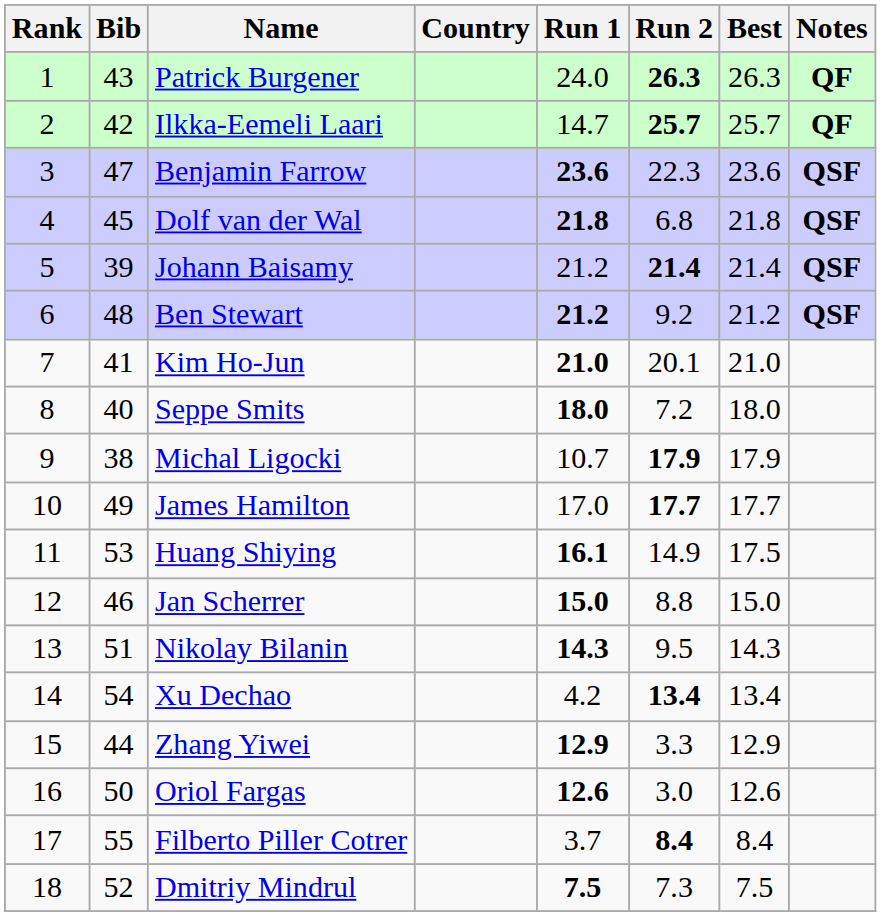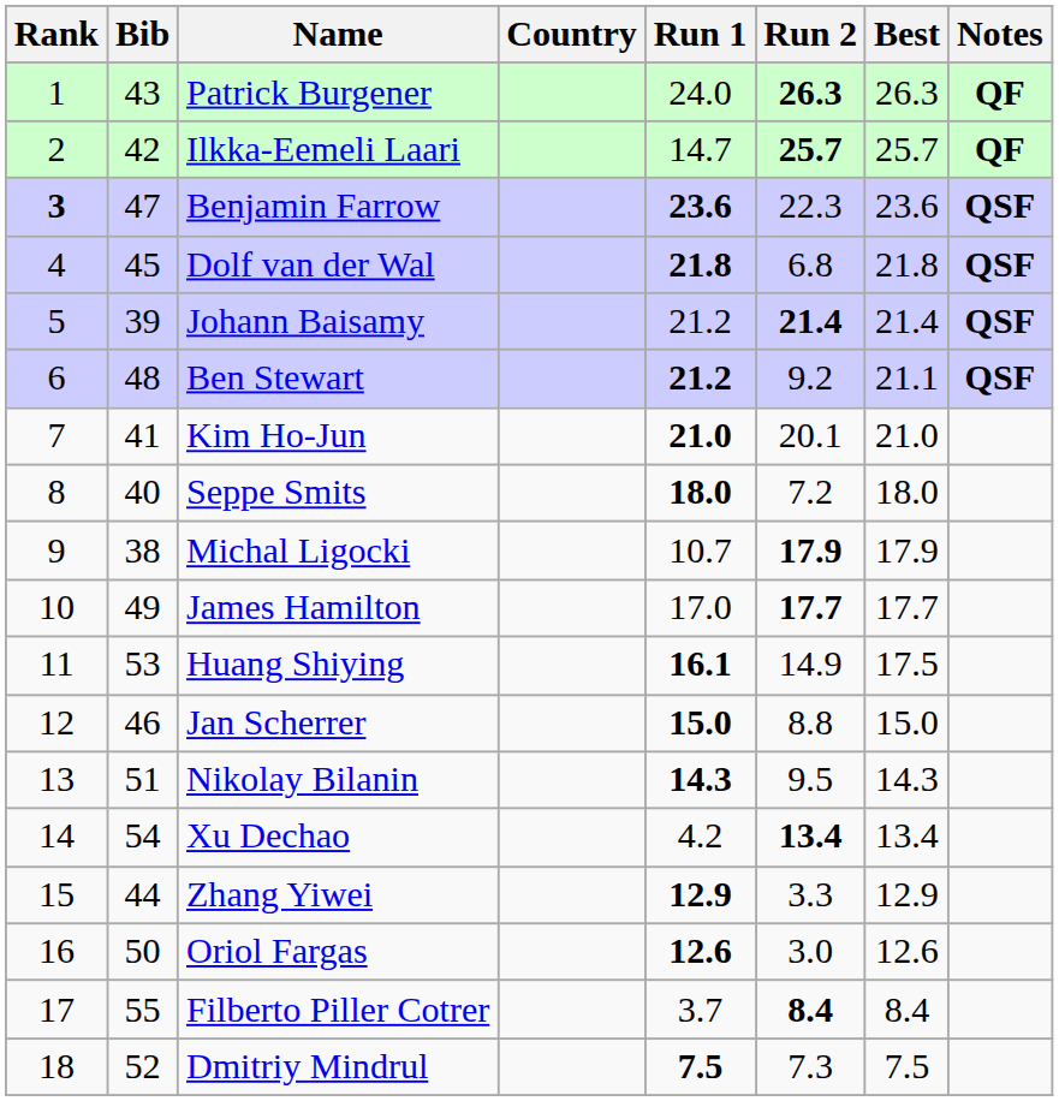Benjamin Farrow | Rank: normal -> bold
Ben Stewart | Best: 21.2 -> 21.1
